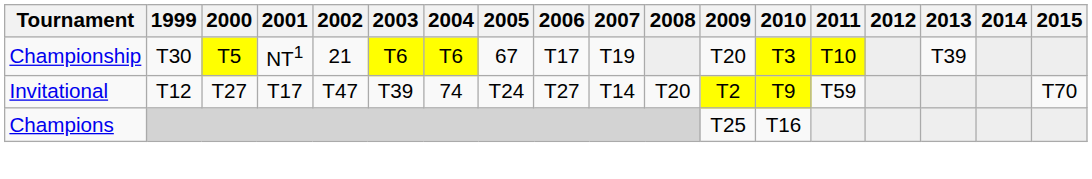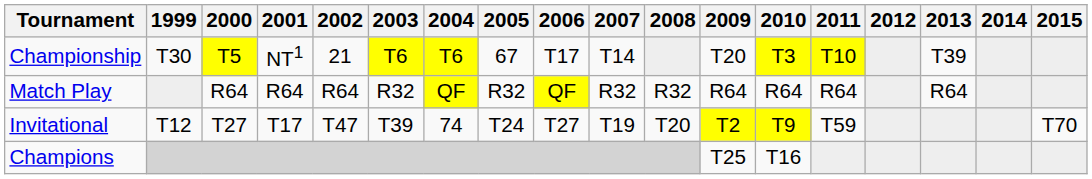Championship | 2007: T19 -> T14
+ row: Match Play | R64 | R64 | R64 | R32 | QF | R32 | QF | R32 | R32 | R64 | R64 | R64 | R64
Invitational | 2007: T14 -> T19
